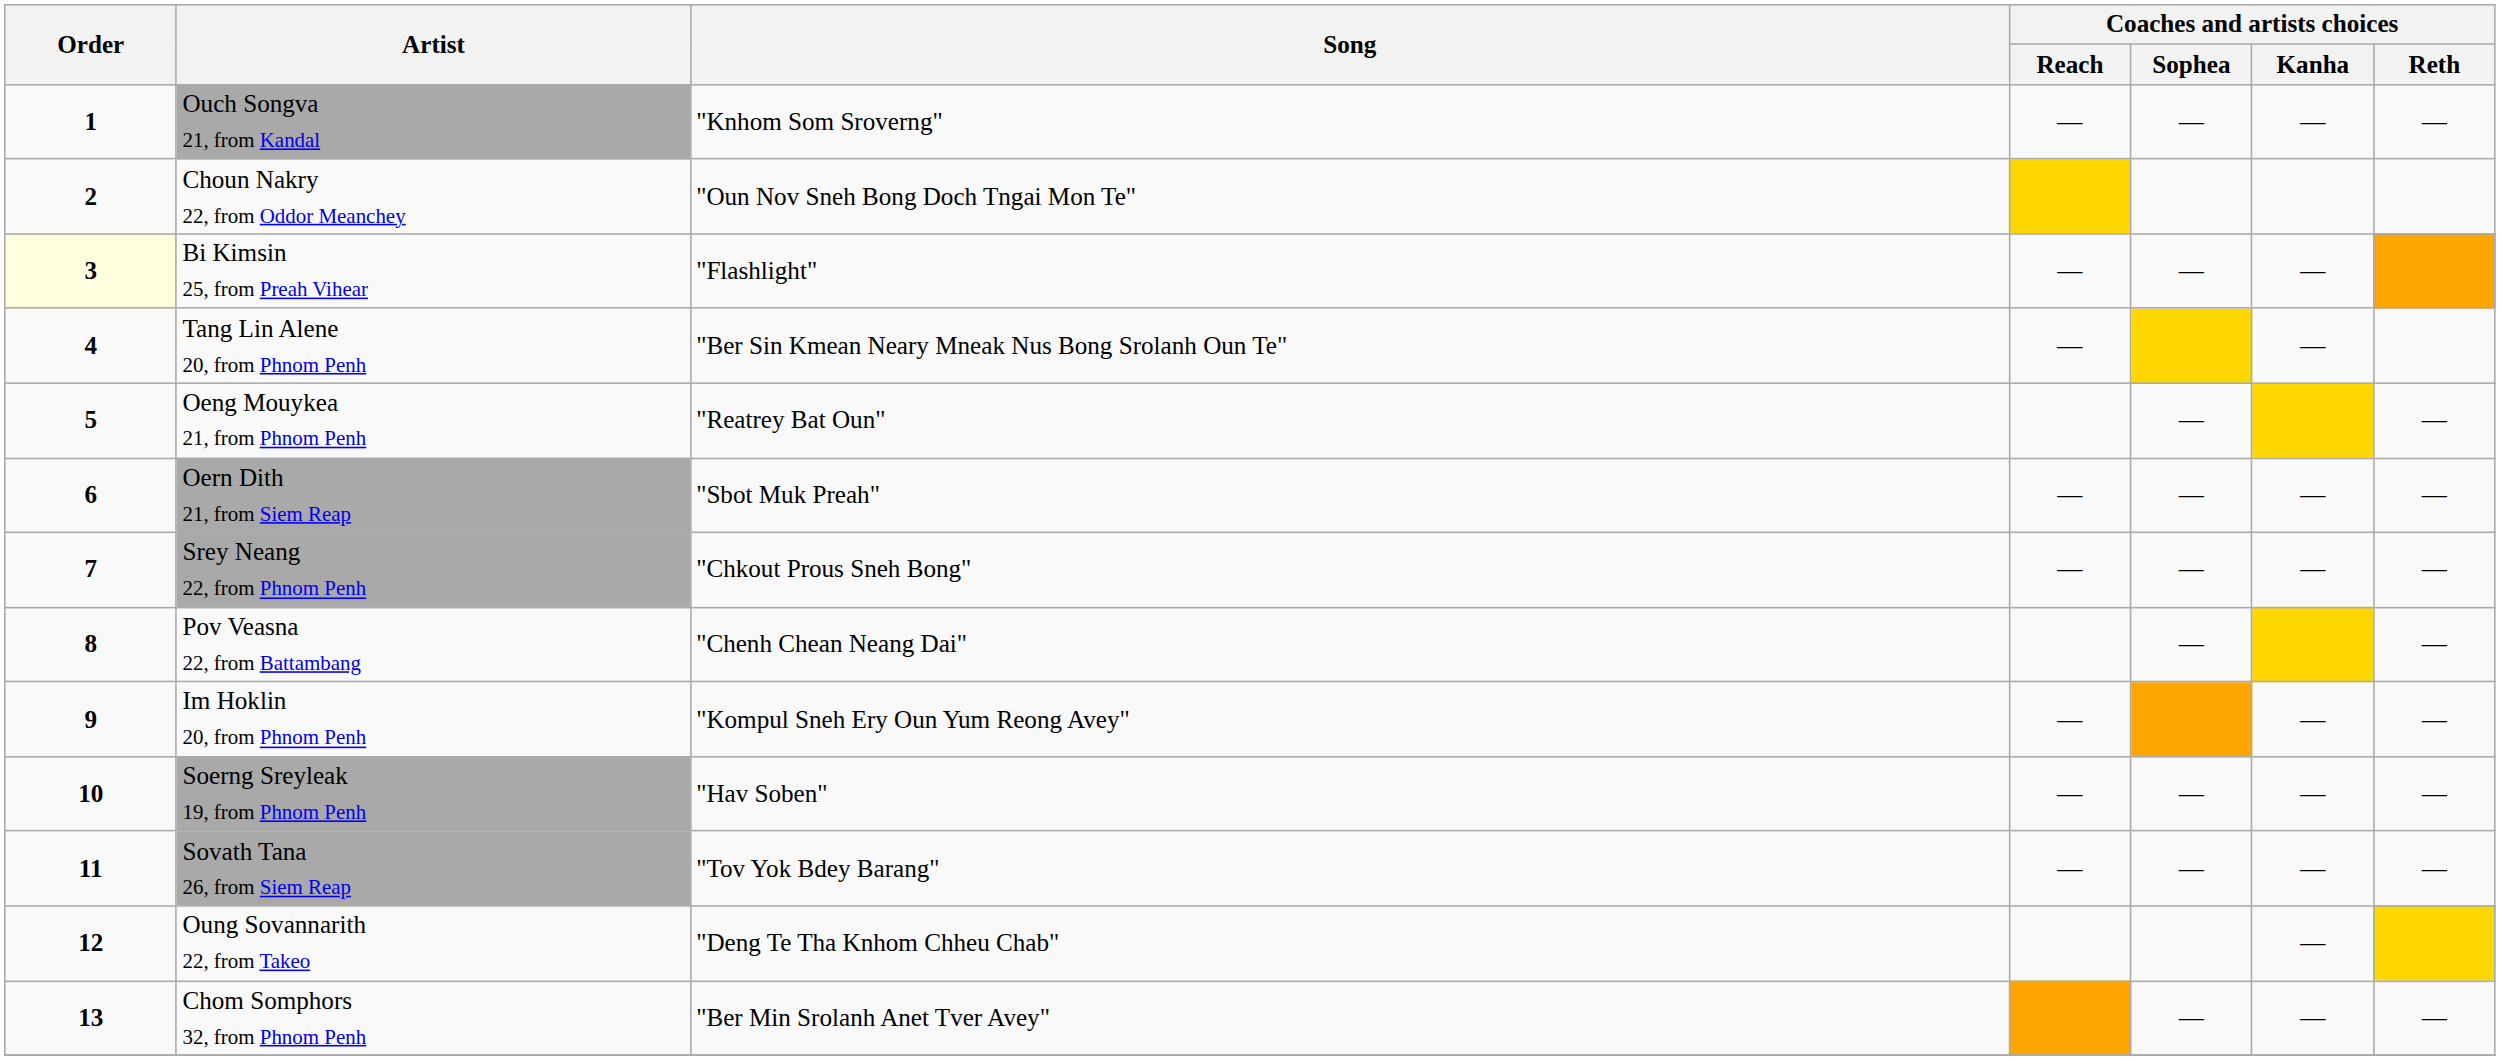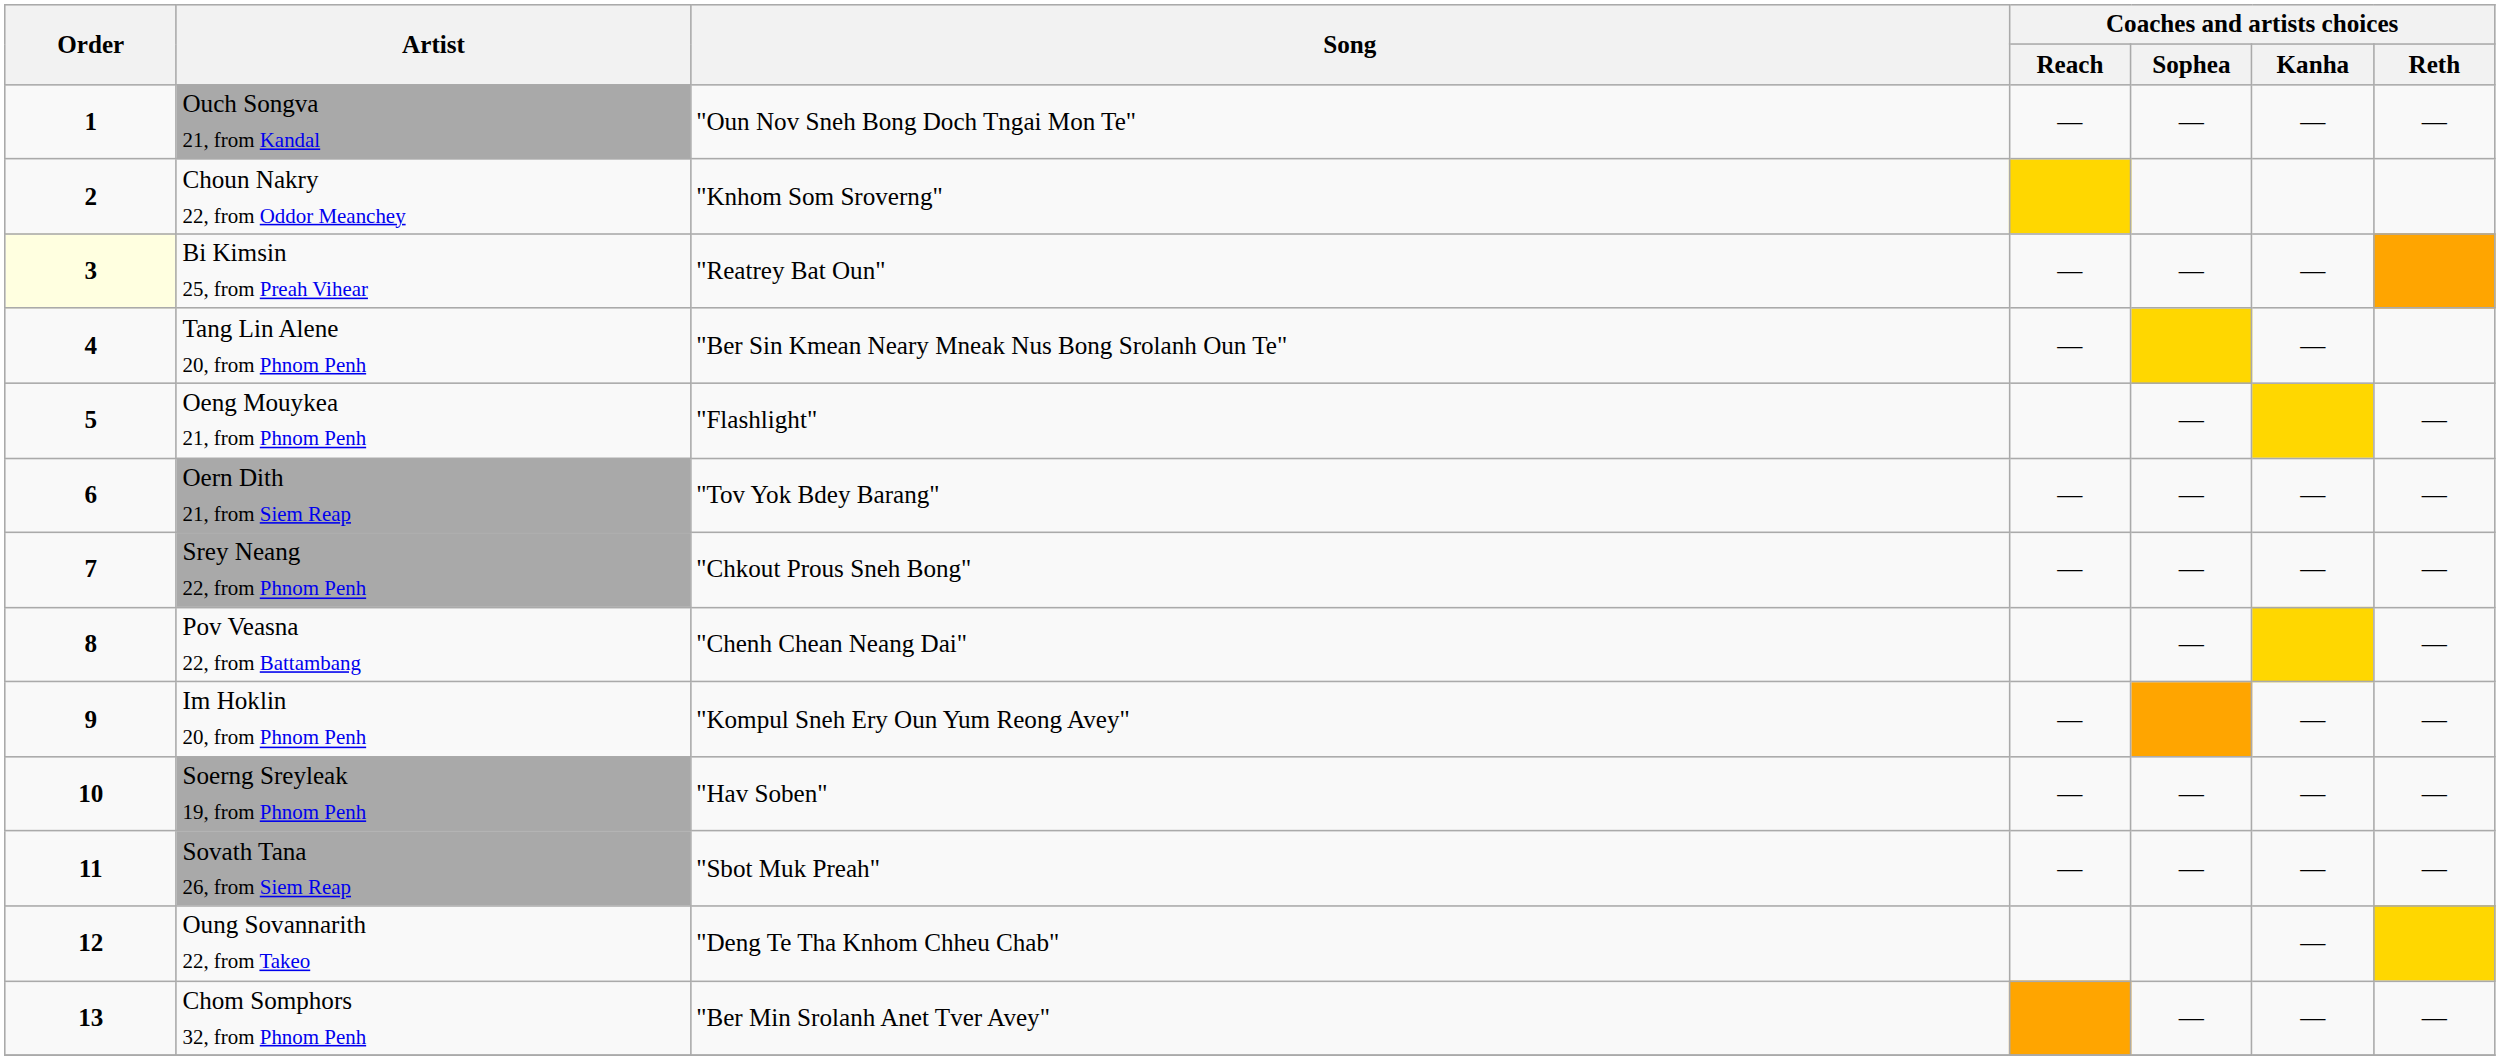Ouch Songva 21, from Kandal | Song: "Knhom Som Sroverng" -> "Oun Nov Sneh Bong Doch Tngai Mon Te"
Choun Nakry 22, from Oddor Meanchey | Song: "Oun Nov Sneh Bong Doch Tngai Mon Te" -> "Knhom Som Sroverng"
Bi Kimsin 25, from Preah Vihear | Song: "Flashlight" -> "Reatrey Bat Oun"
Oeng Mouykea 21, from Phnom Penh | Song: "Reatrey Bat Oun" -> "Flashlight"
Oern Dith 21, from Siem Reap | Song: "Sbot Muk Preah" -> "Tov Yok Bdey Barang"
Sovath Tana 26, from Siem Reap | Song: "Tov Yok Bdey Barang" -> "Sbot Muk Preah"
